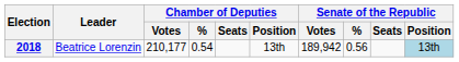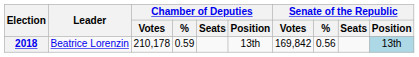2018 | Chamber of Deputies / Votes: 210,177 -> 210,178
2018 | Chamber of Deputies / %: 0.54 -> 0.59
2018 | Senate of the Republic / Votes: 189,942 -> 169,842
